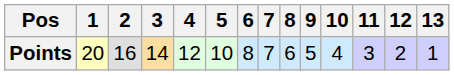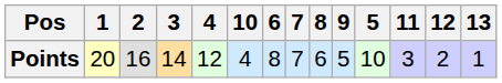columns swapped: 5 <-> 10
